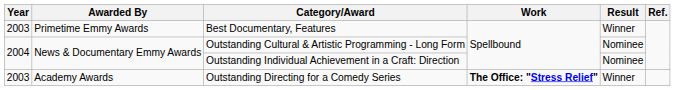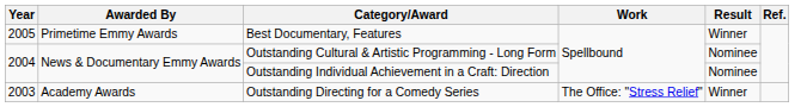Best Documentary, Features | Year: 2003 -> 2005
Outstanding Directing for a Comedy Series | Work: bold -> normal
